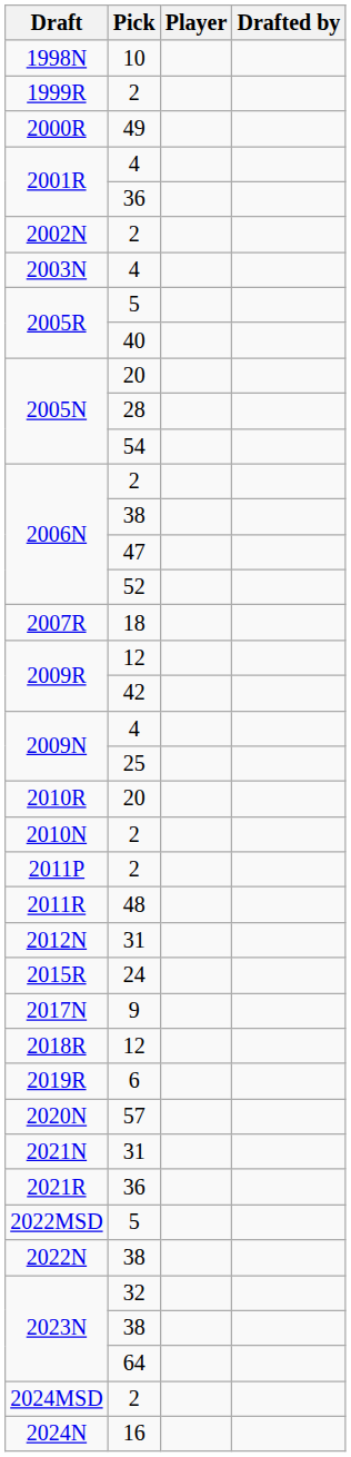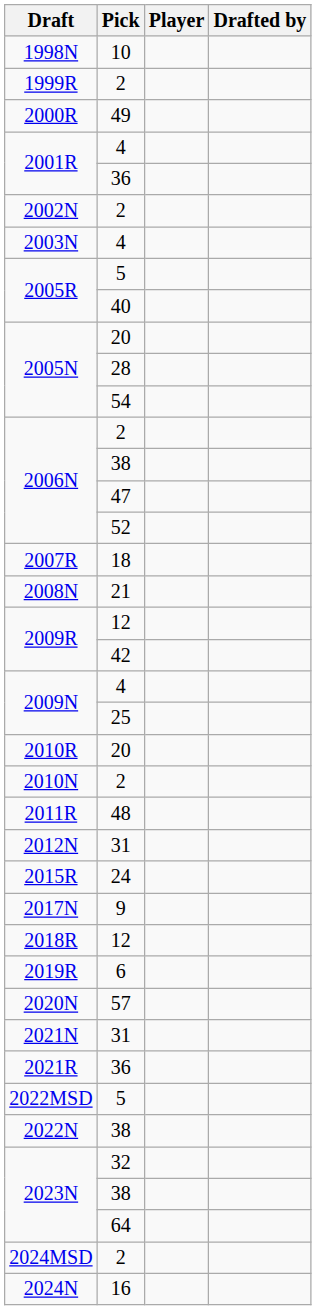+ row: 2008N | 21
- row: 2011P | 2
